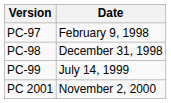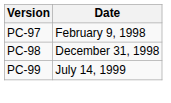- row: PC 2001 | November 2, 2000
